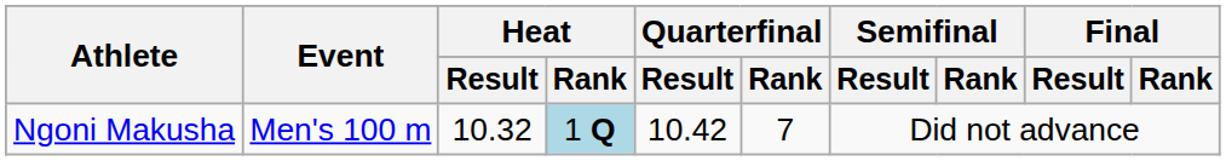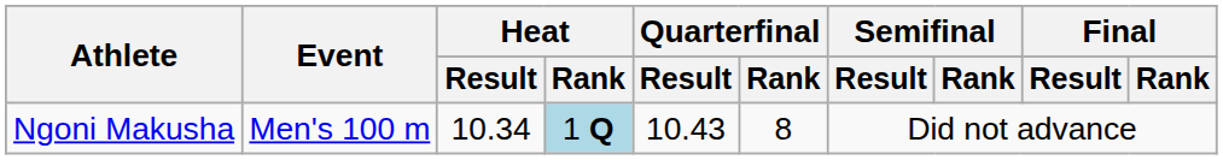Ngoni Makusha | Heat / Result: 10.32 -> 10.34
Ngoni Makusha | Quarterfinal / Result: 10.42 -> 10.43
Ngoni Makusha | Quarterfinal / Rank: 7 -> 8
